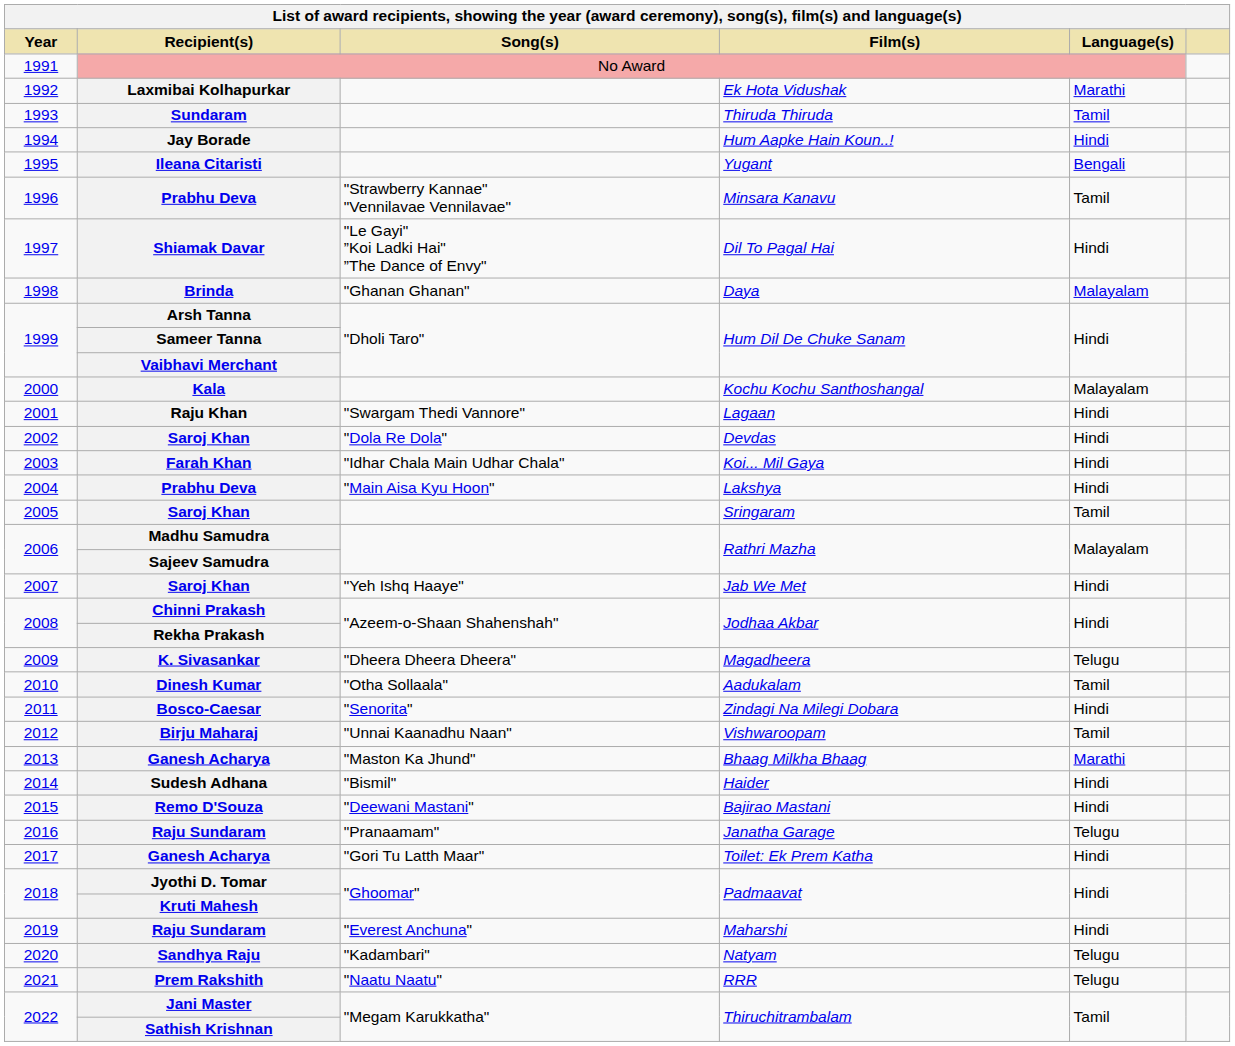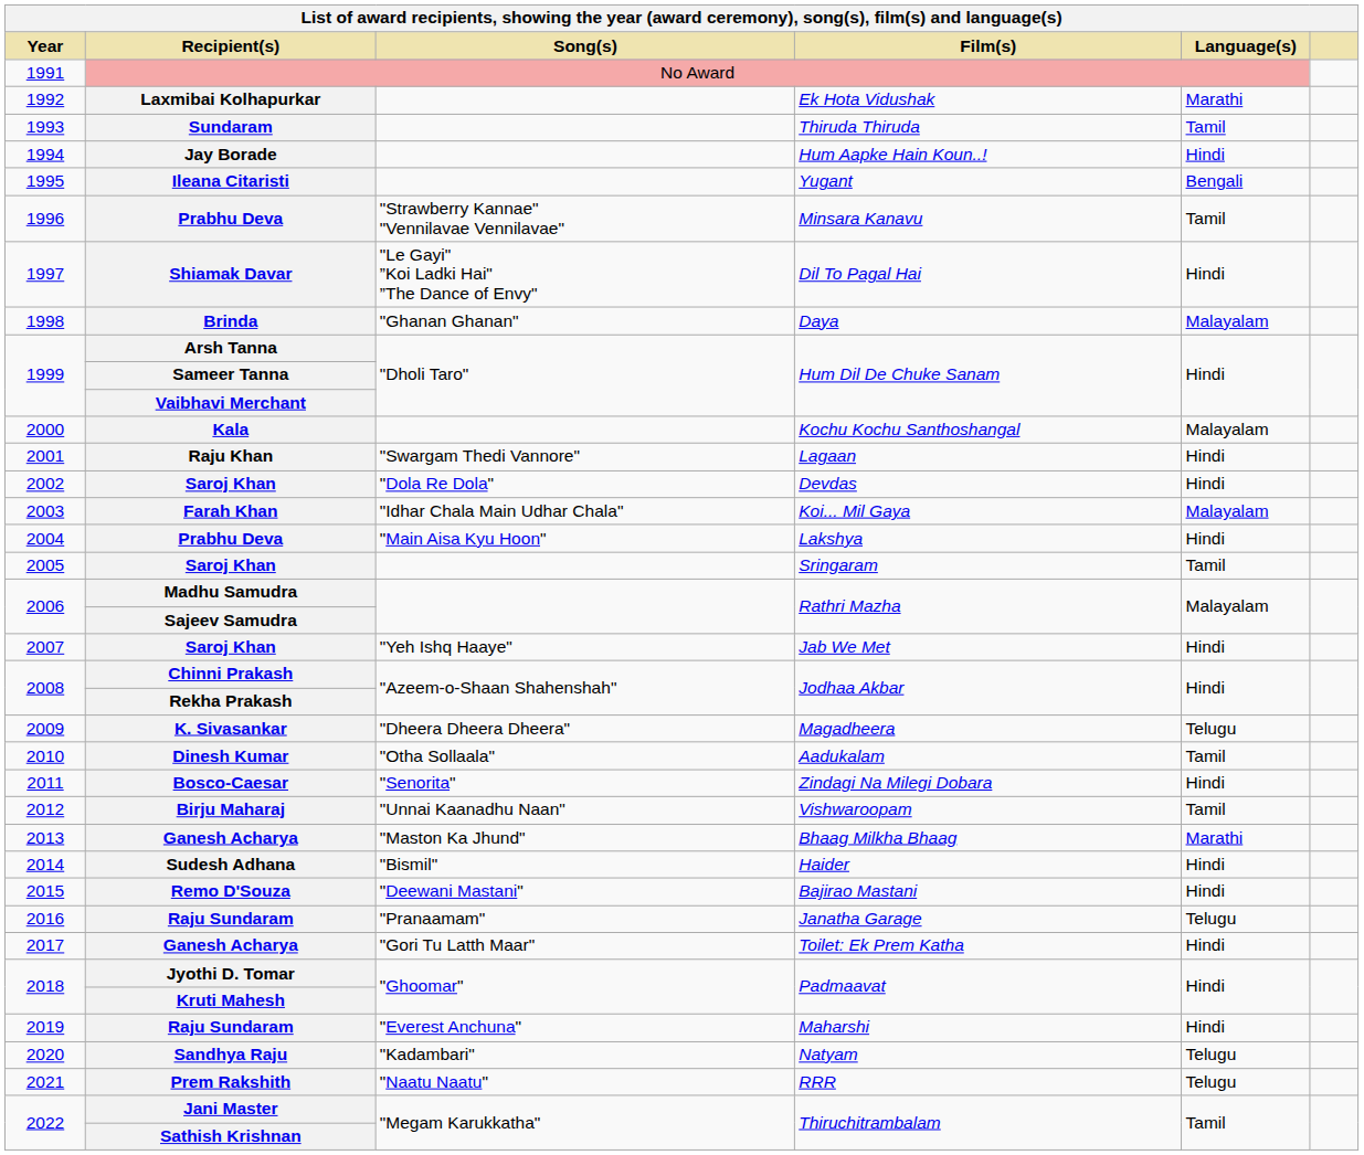Koi... Mil Gaya | Language(s): Hindi -> Malayalam
